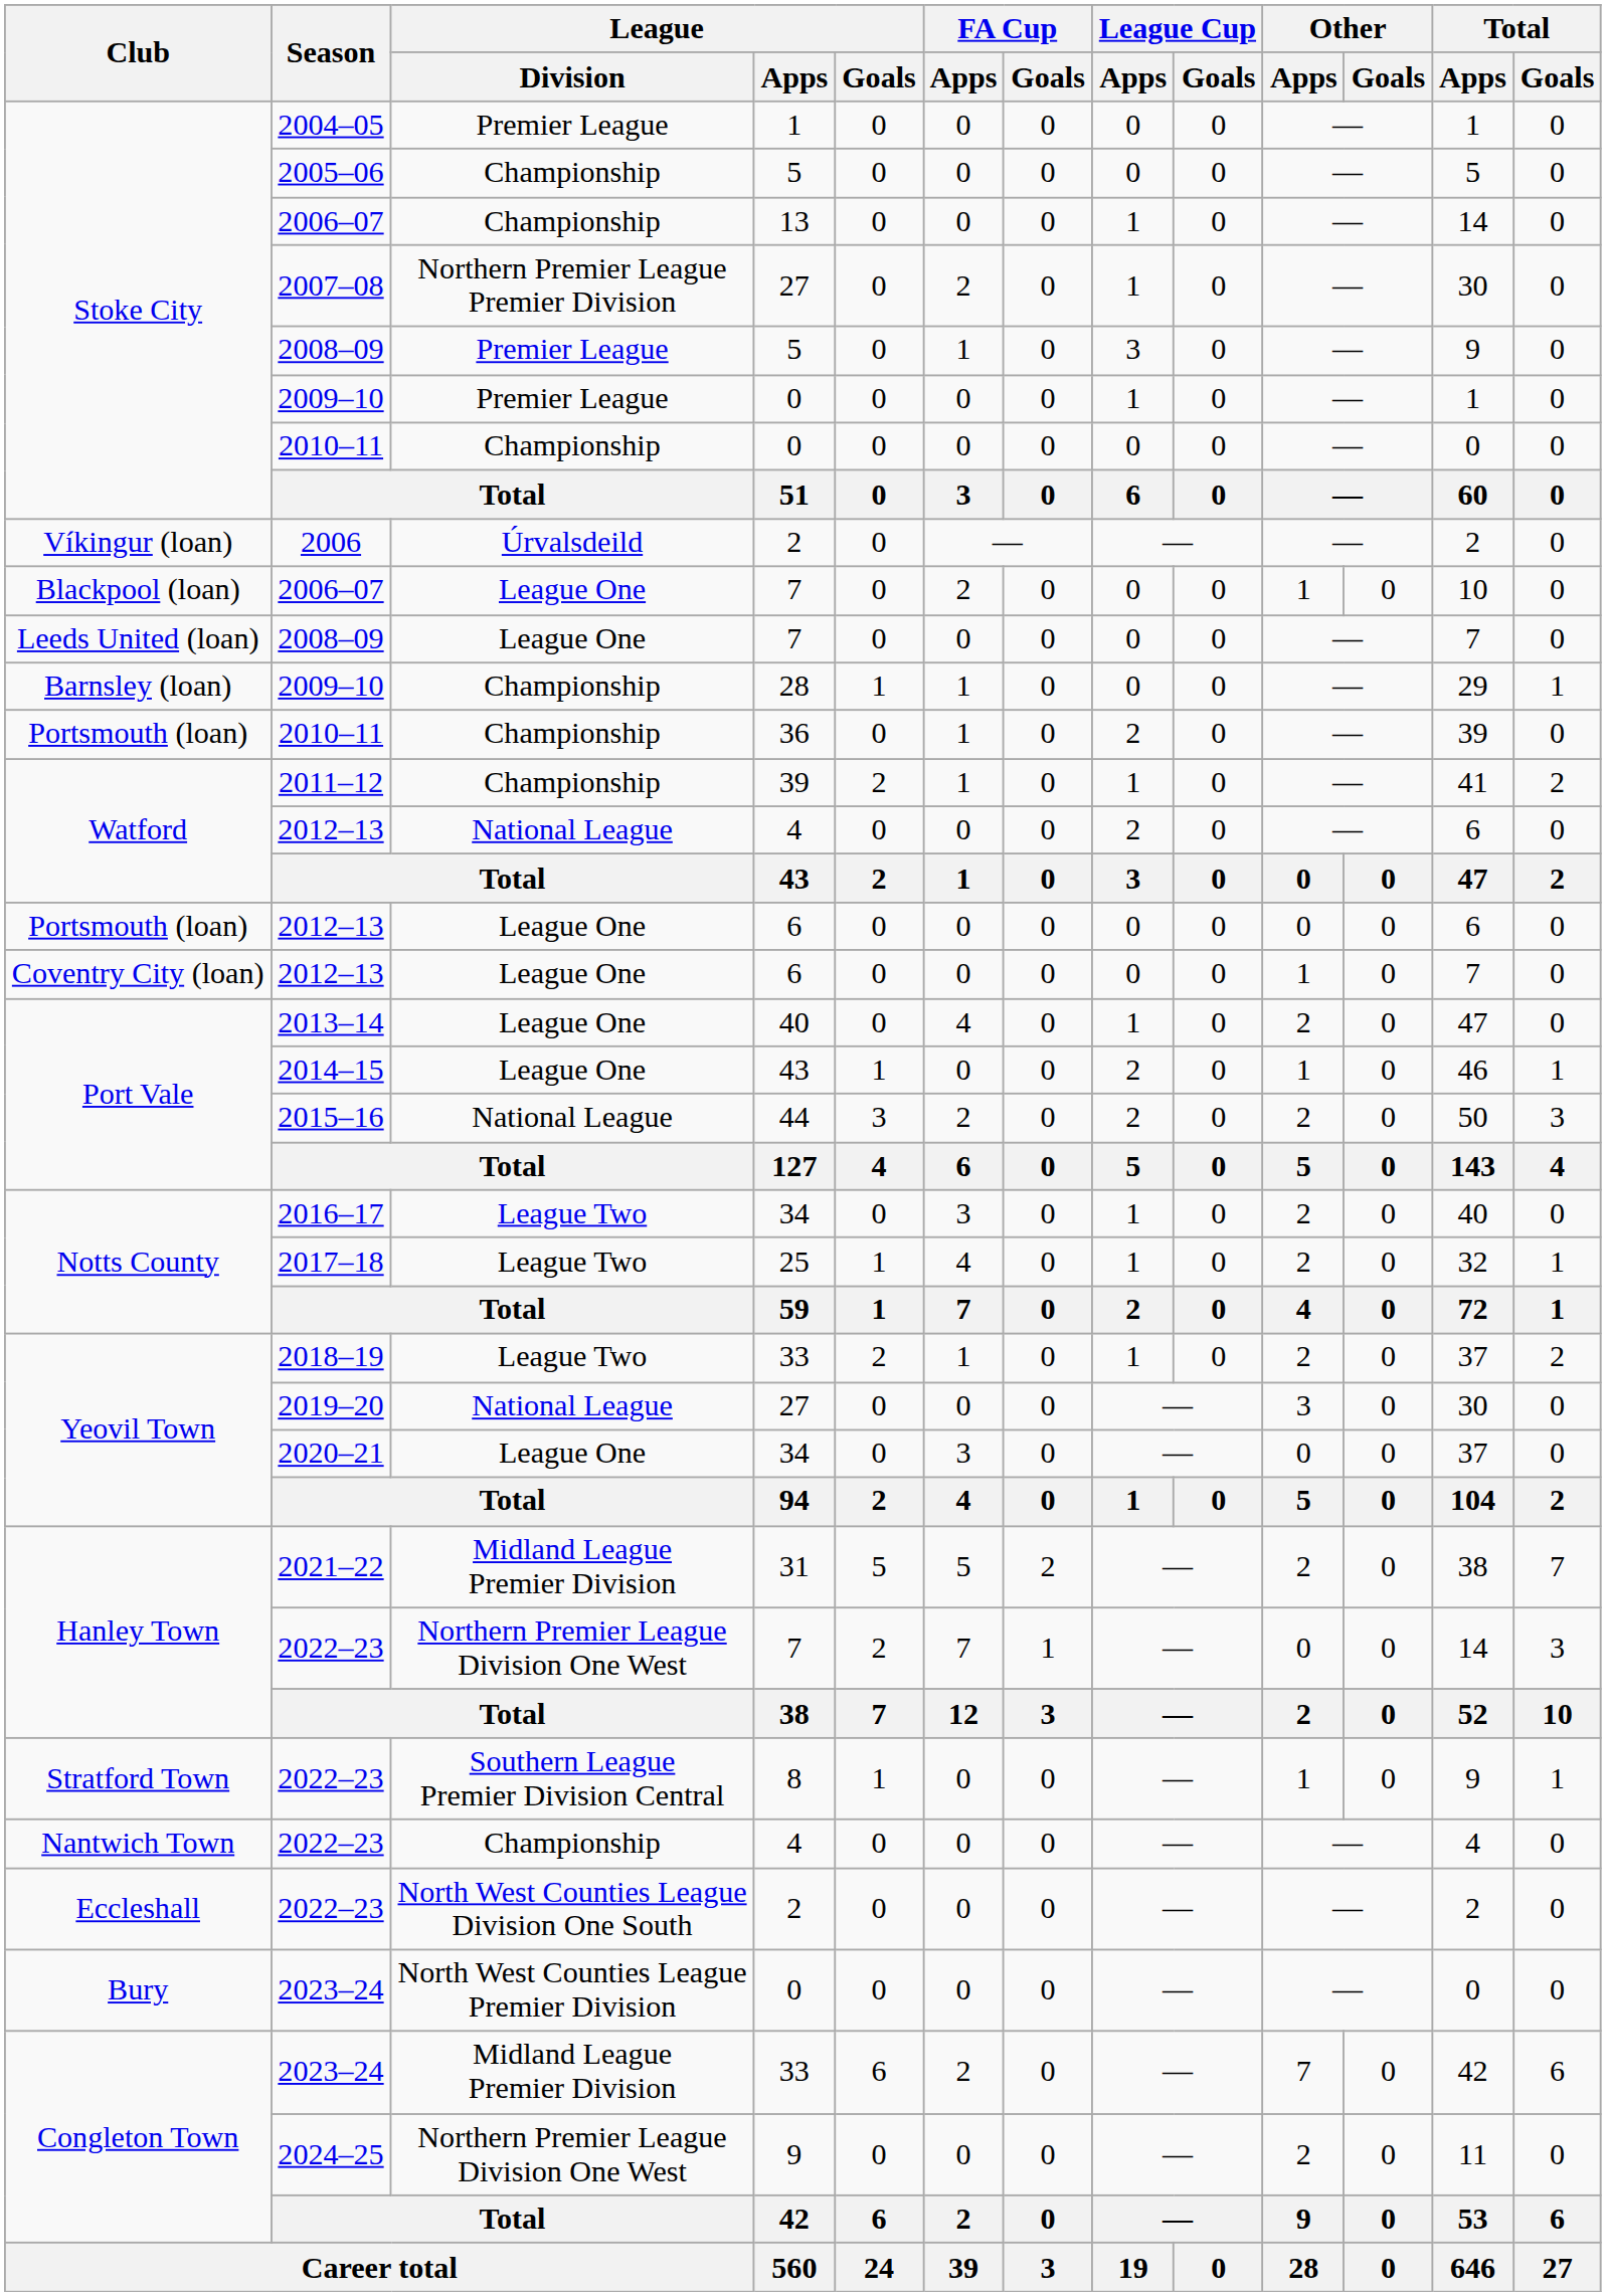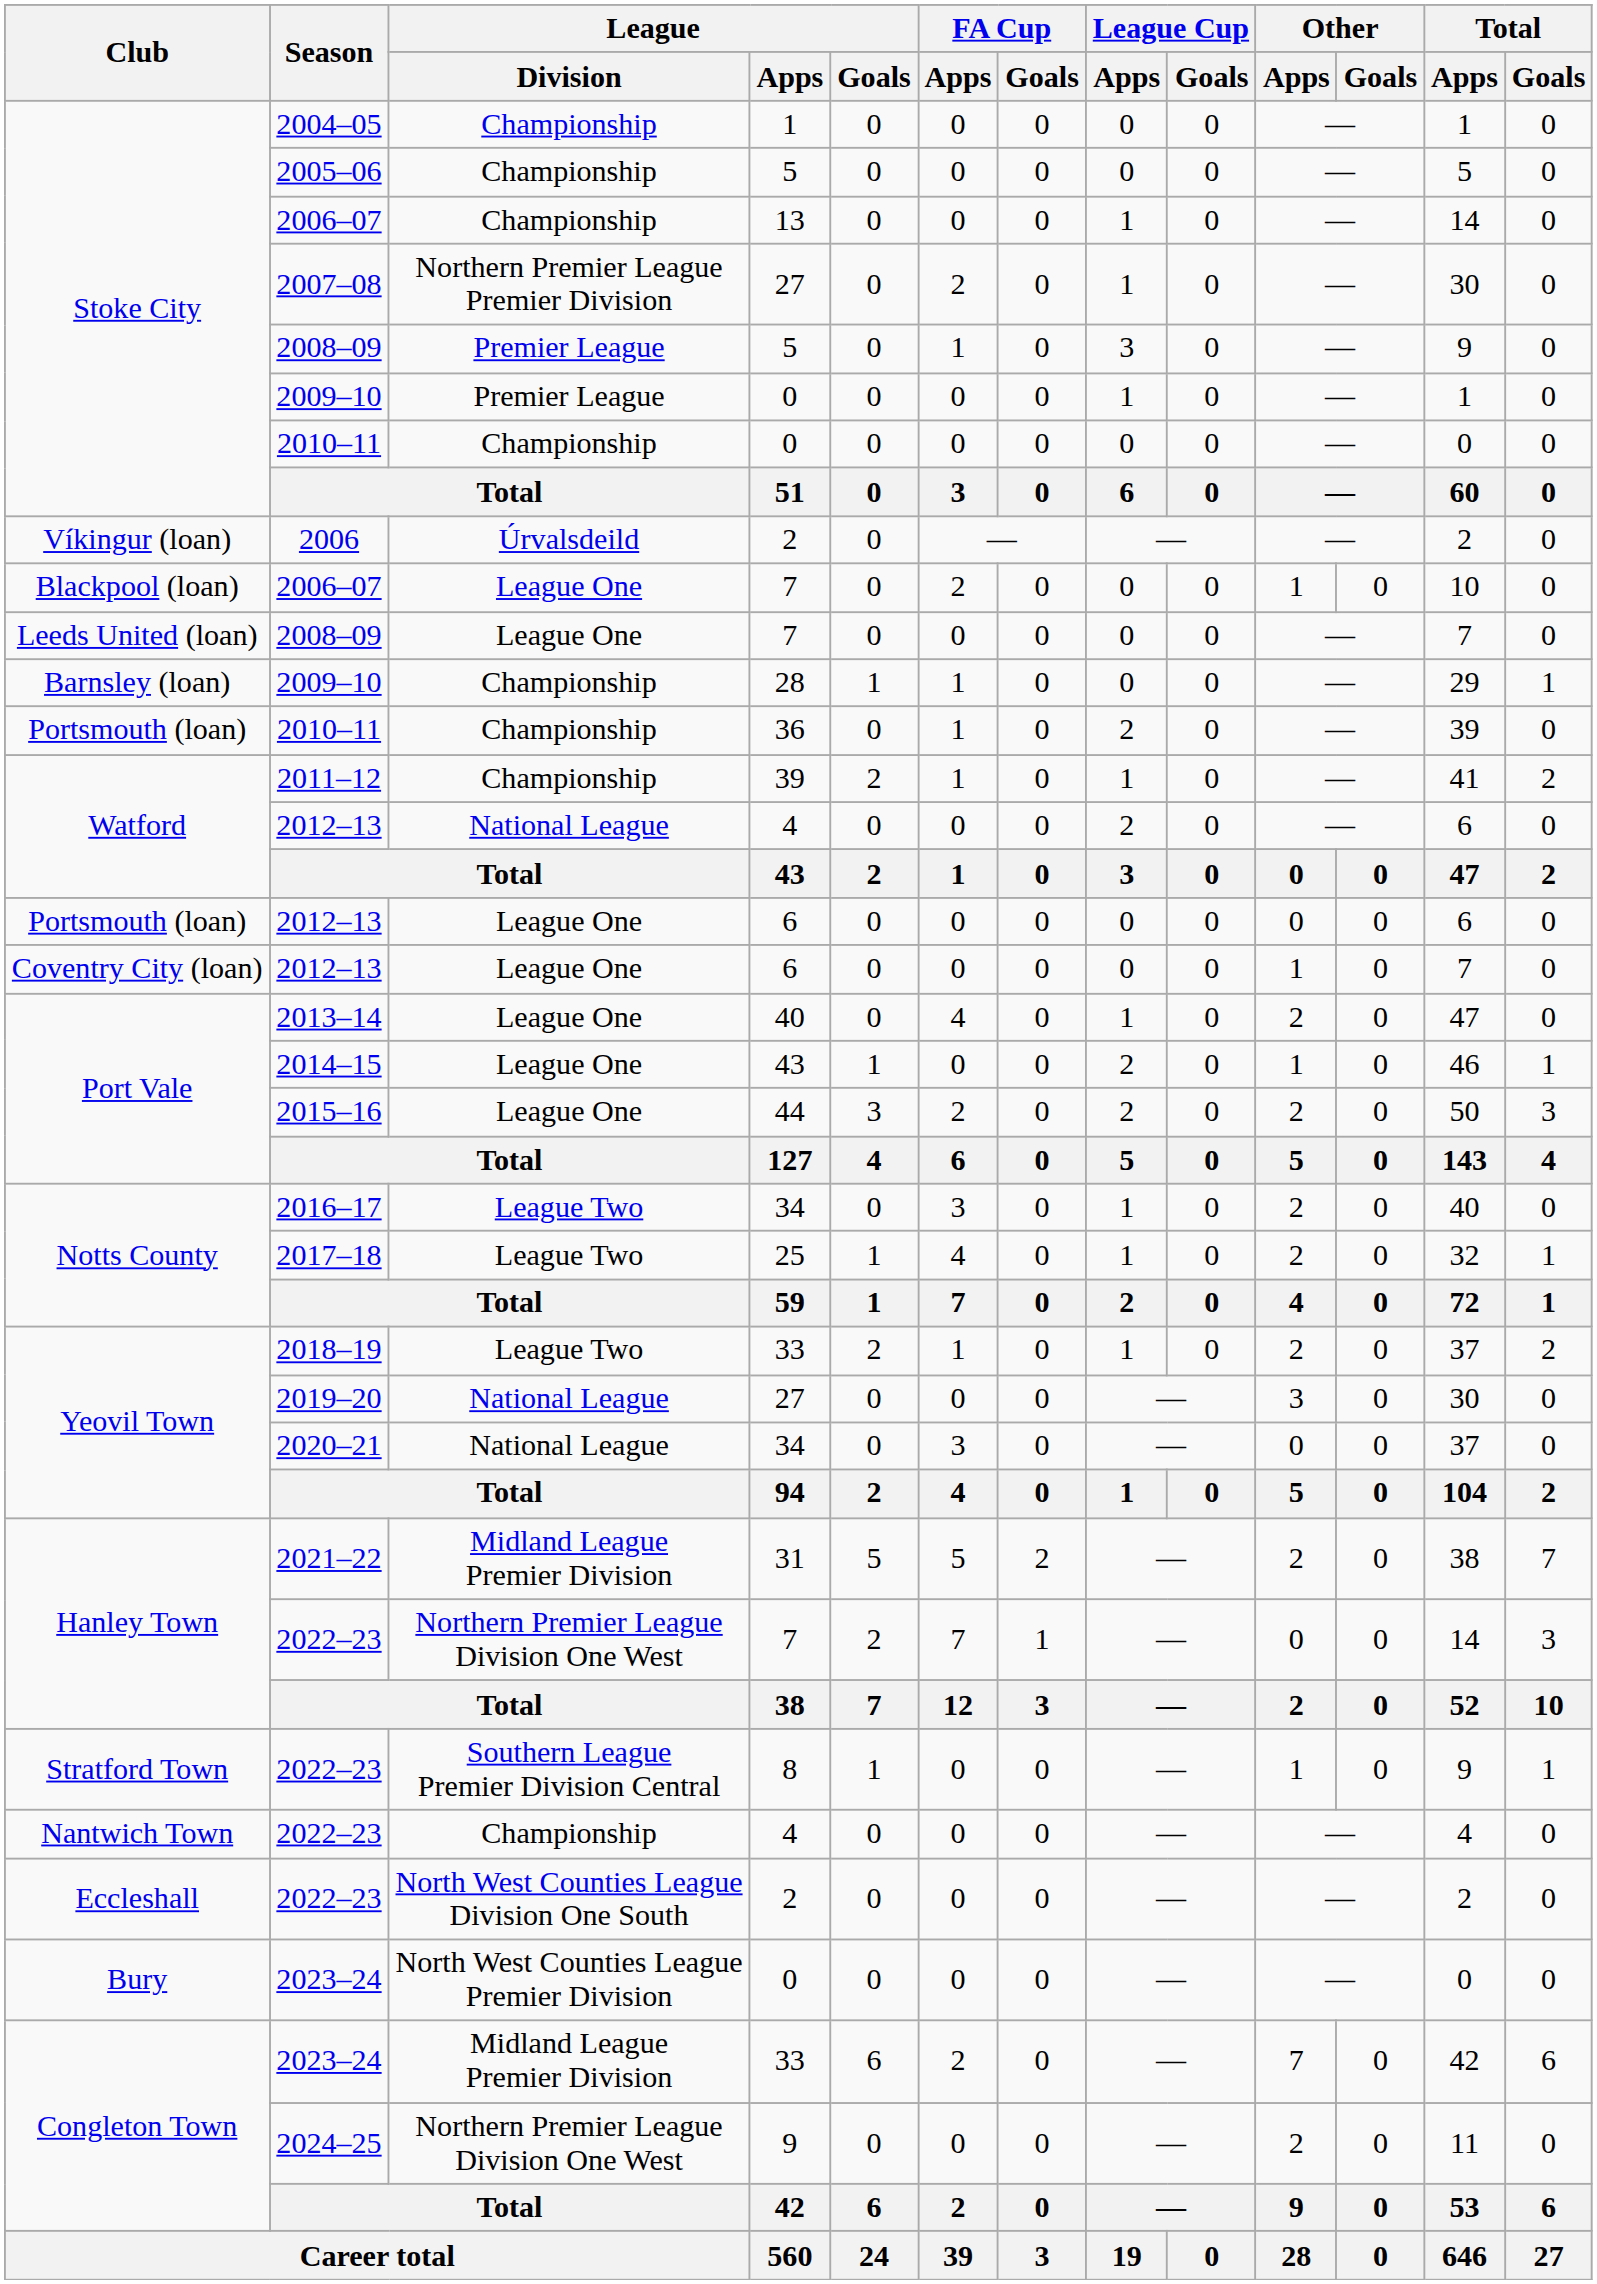2004–05 | League / Division: Premier League -> Championship
2015–16 | League / Division: National League -> League One
2020–21 | League / Division: League One -> National League
